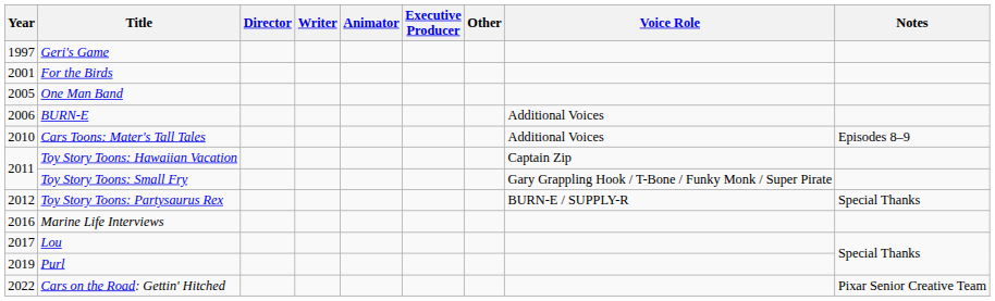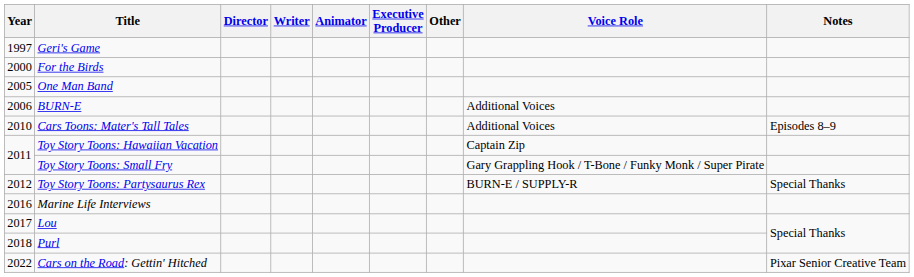For the Birds | Year: 2001 -> 2000
Purl | Year: 2019 -> 2018
